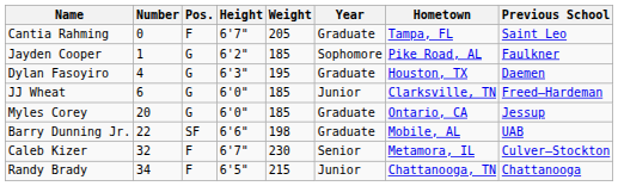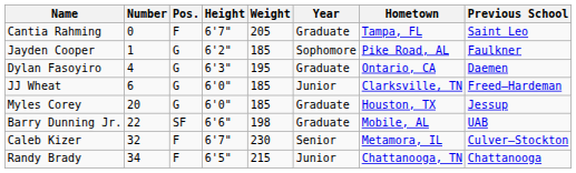Dylan Fasoyiro | Hometown: Houston, TX -> Ontario, CA
Myles Corey | Hometown: Ontario, CA -> Houston, TX
